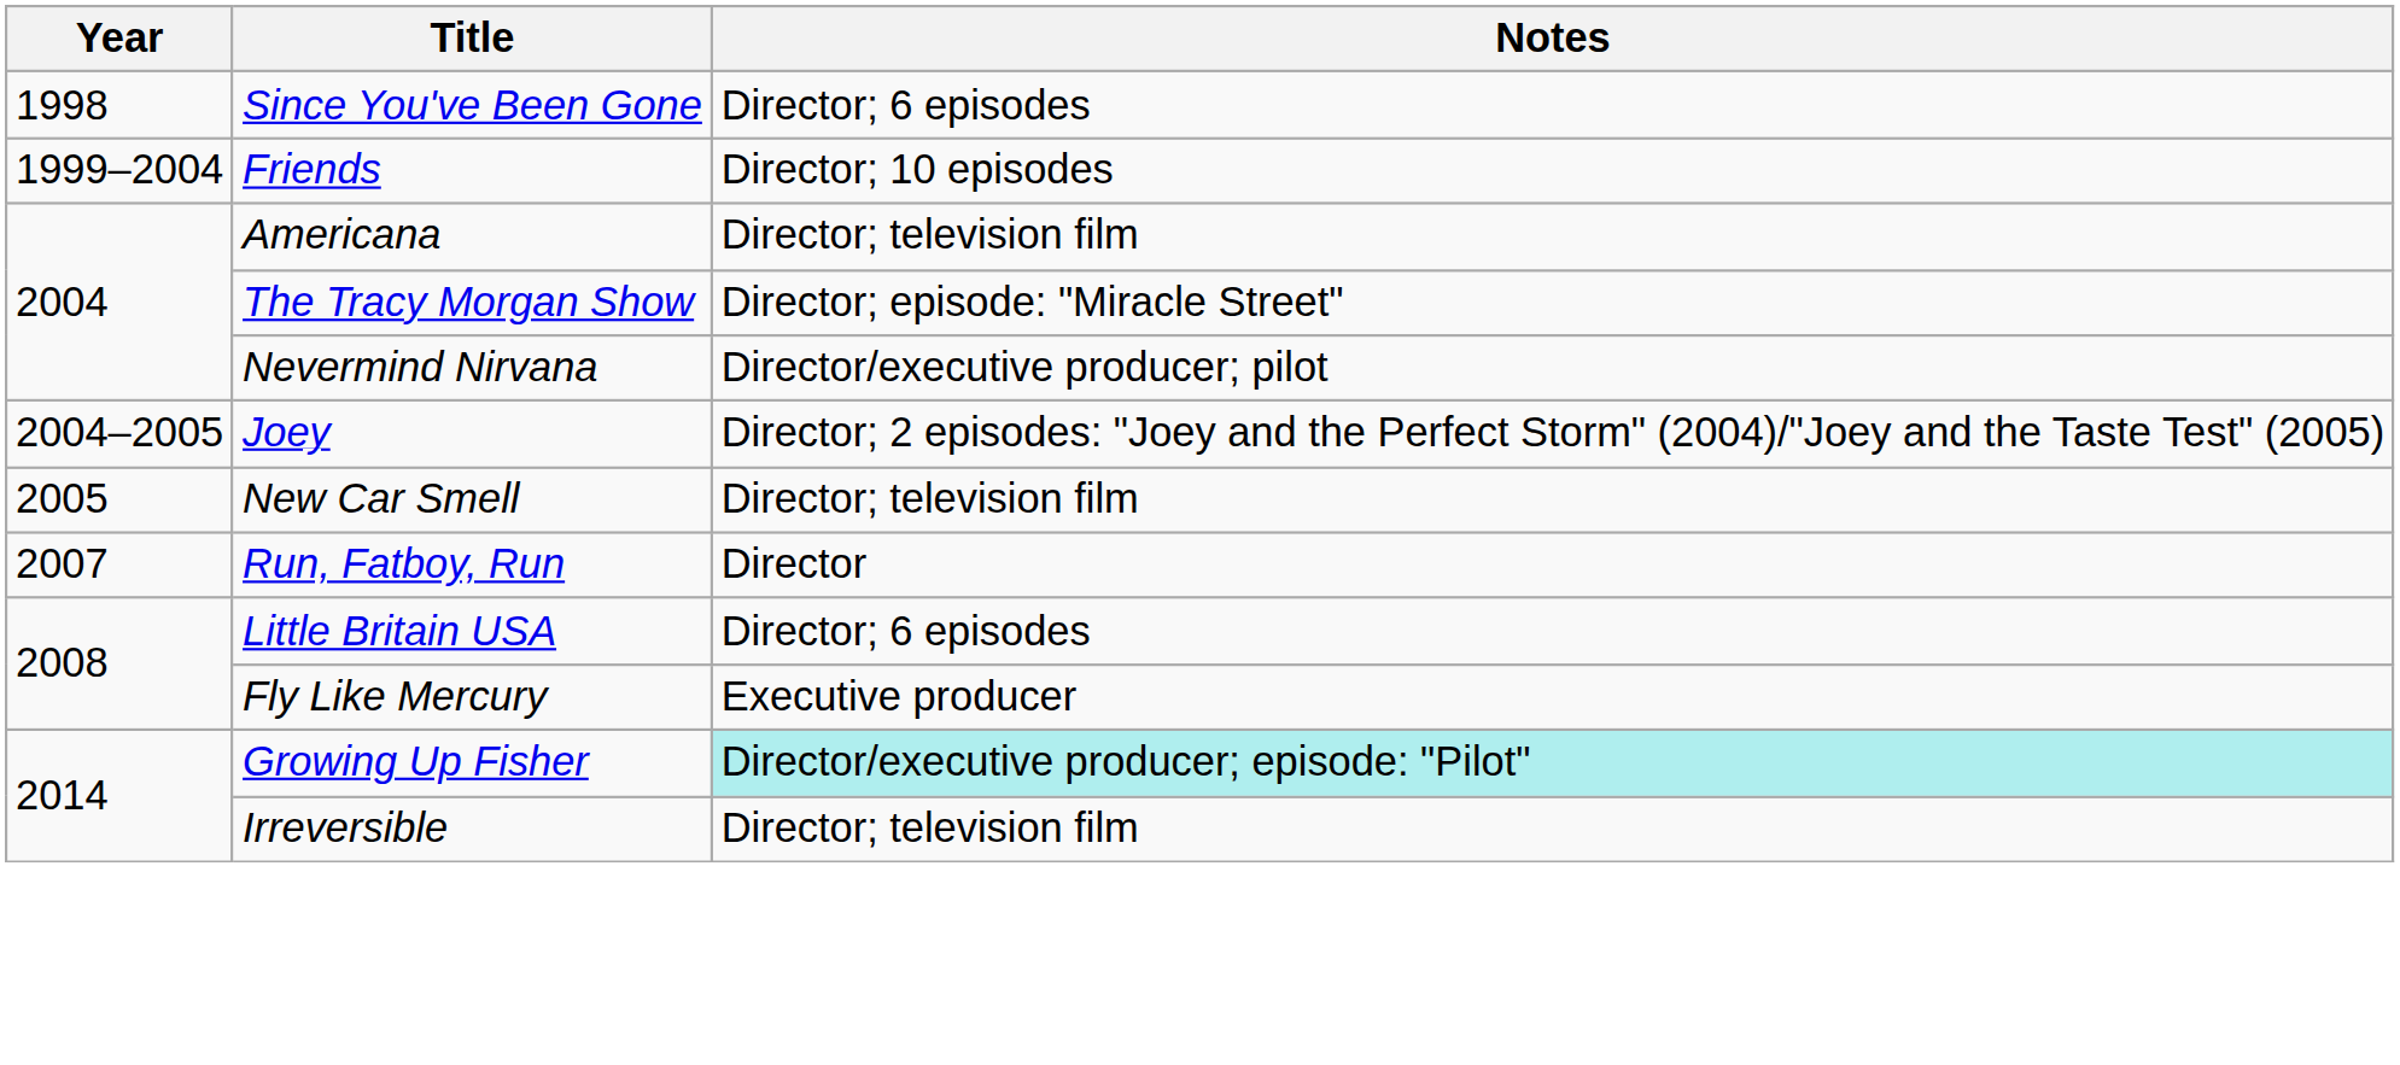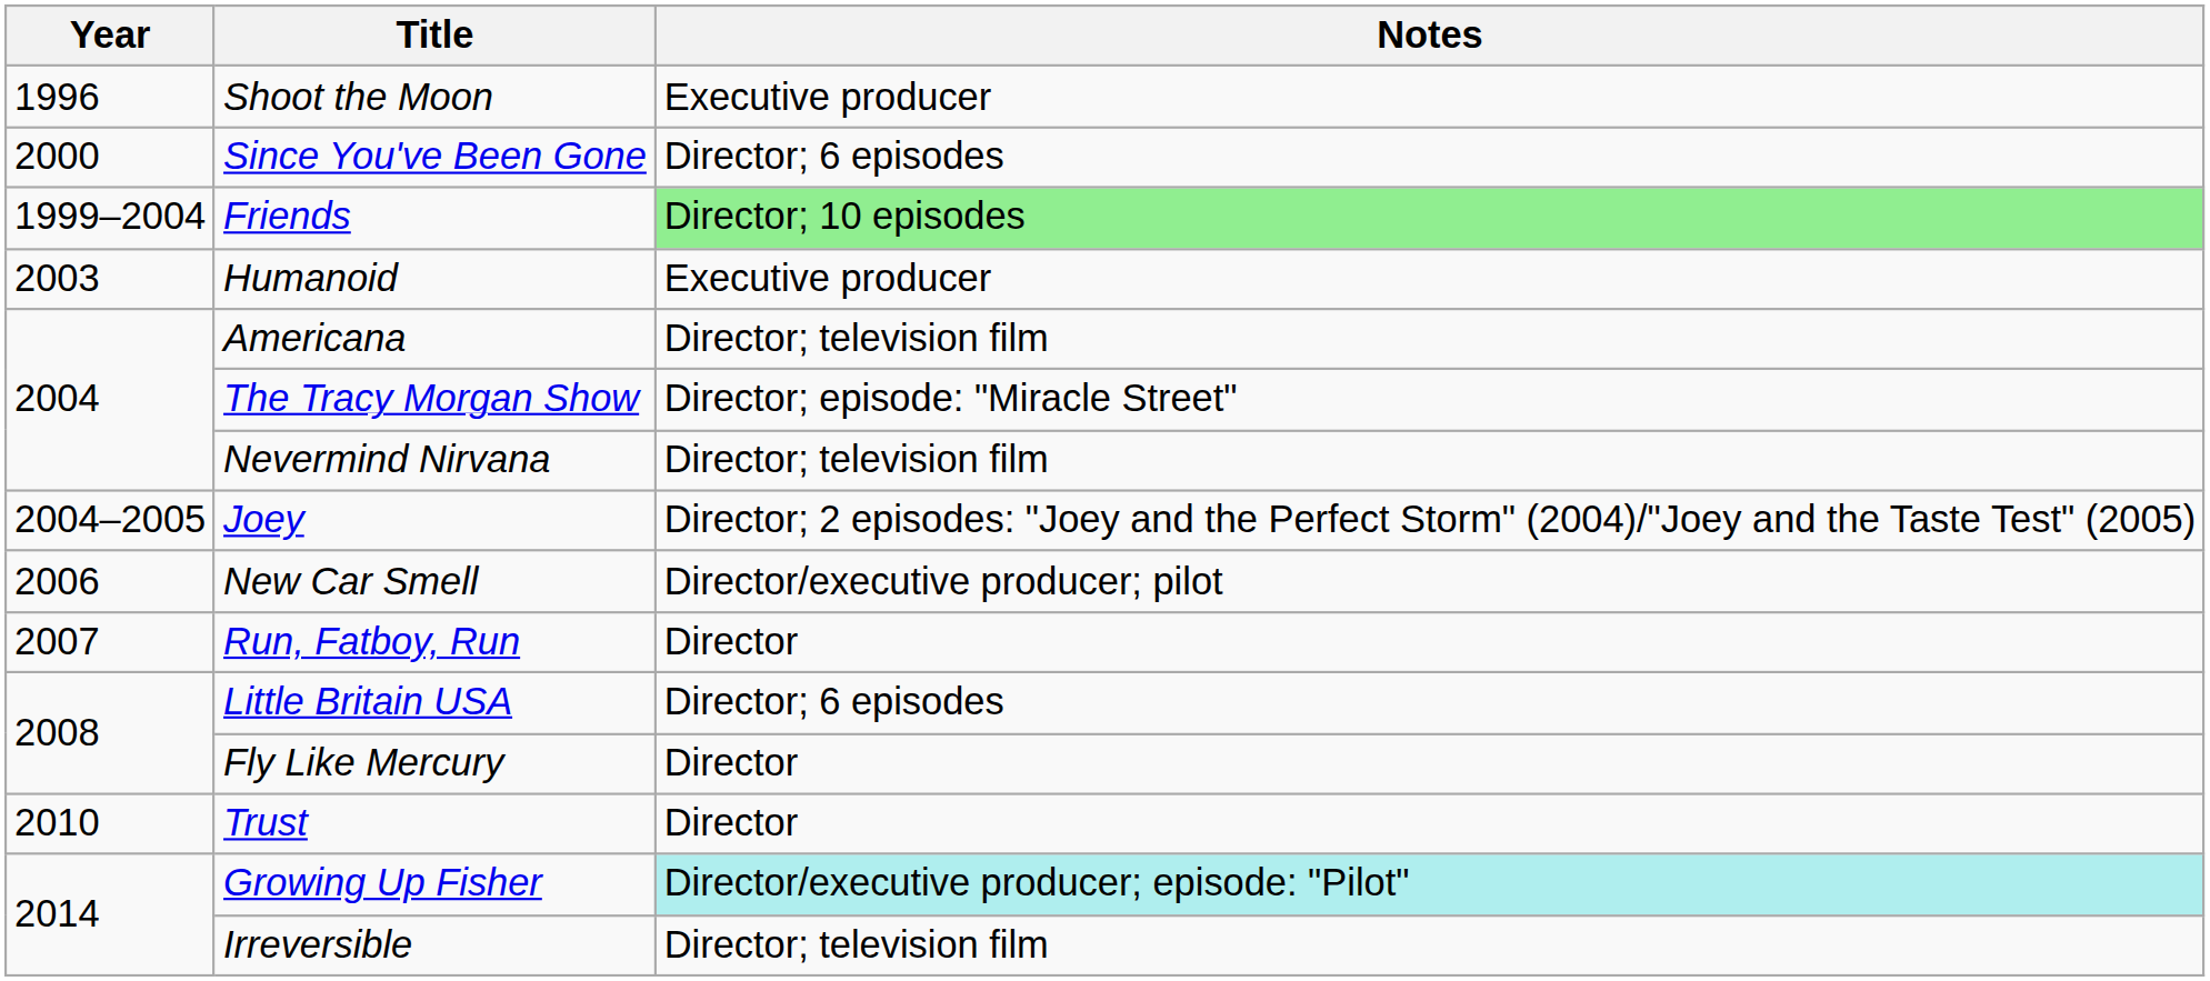+ row: 1996 | Shoot the Moon | Executive producer
Since You've Been Gone | Year: 1998 -> 2000
Friends | Notes: no background -> lightgreen background
+ row: 2003 | Humanoid | Executive producer
Nevermind Nirvana | Notes: Director/executive producer; pilot -> Director; television film
New Car Smell | Year: 2005 -> 2006
New Car Smell | Notes: Director; television film -> Director/executive producer; pilot
Fly Like Mercury | Notes: Executive producer -> Director
+ row: 2010 | Trust | Director
